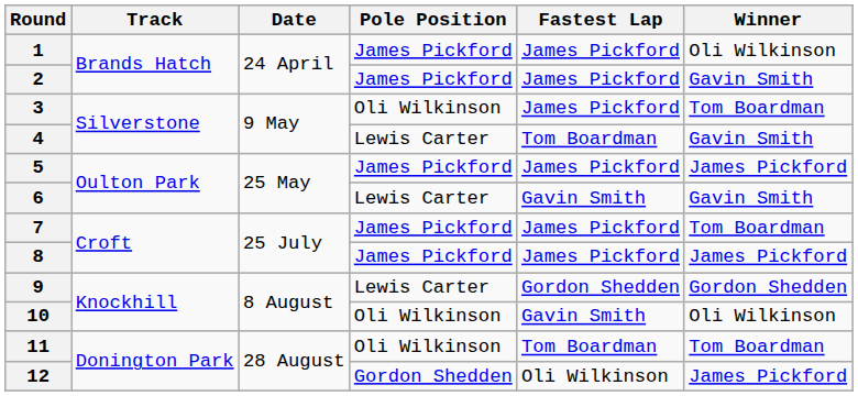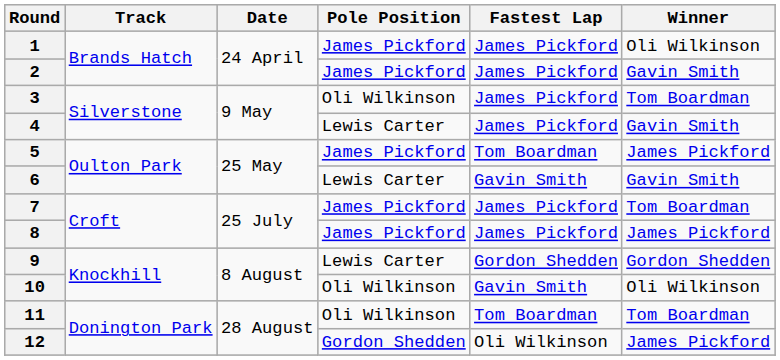4 | Fastest Lap: Tom Boardman -> James Pickford
5 | Fastest Lap: James Pickford -> Tom Boardman
